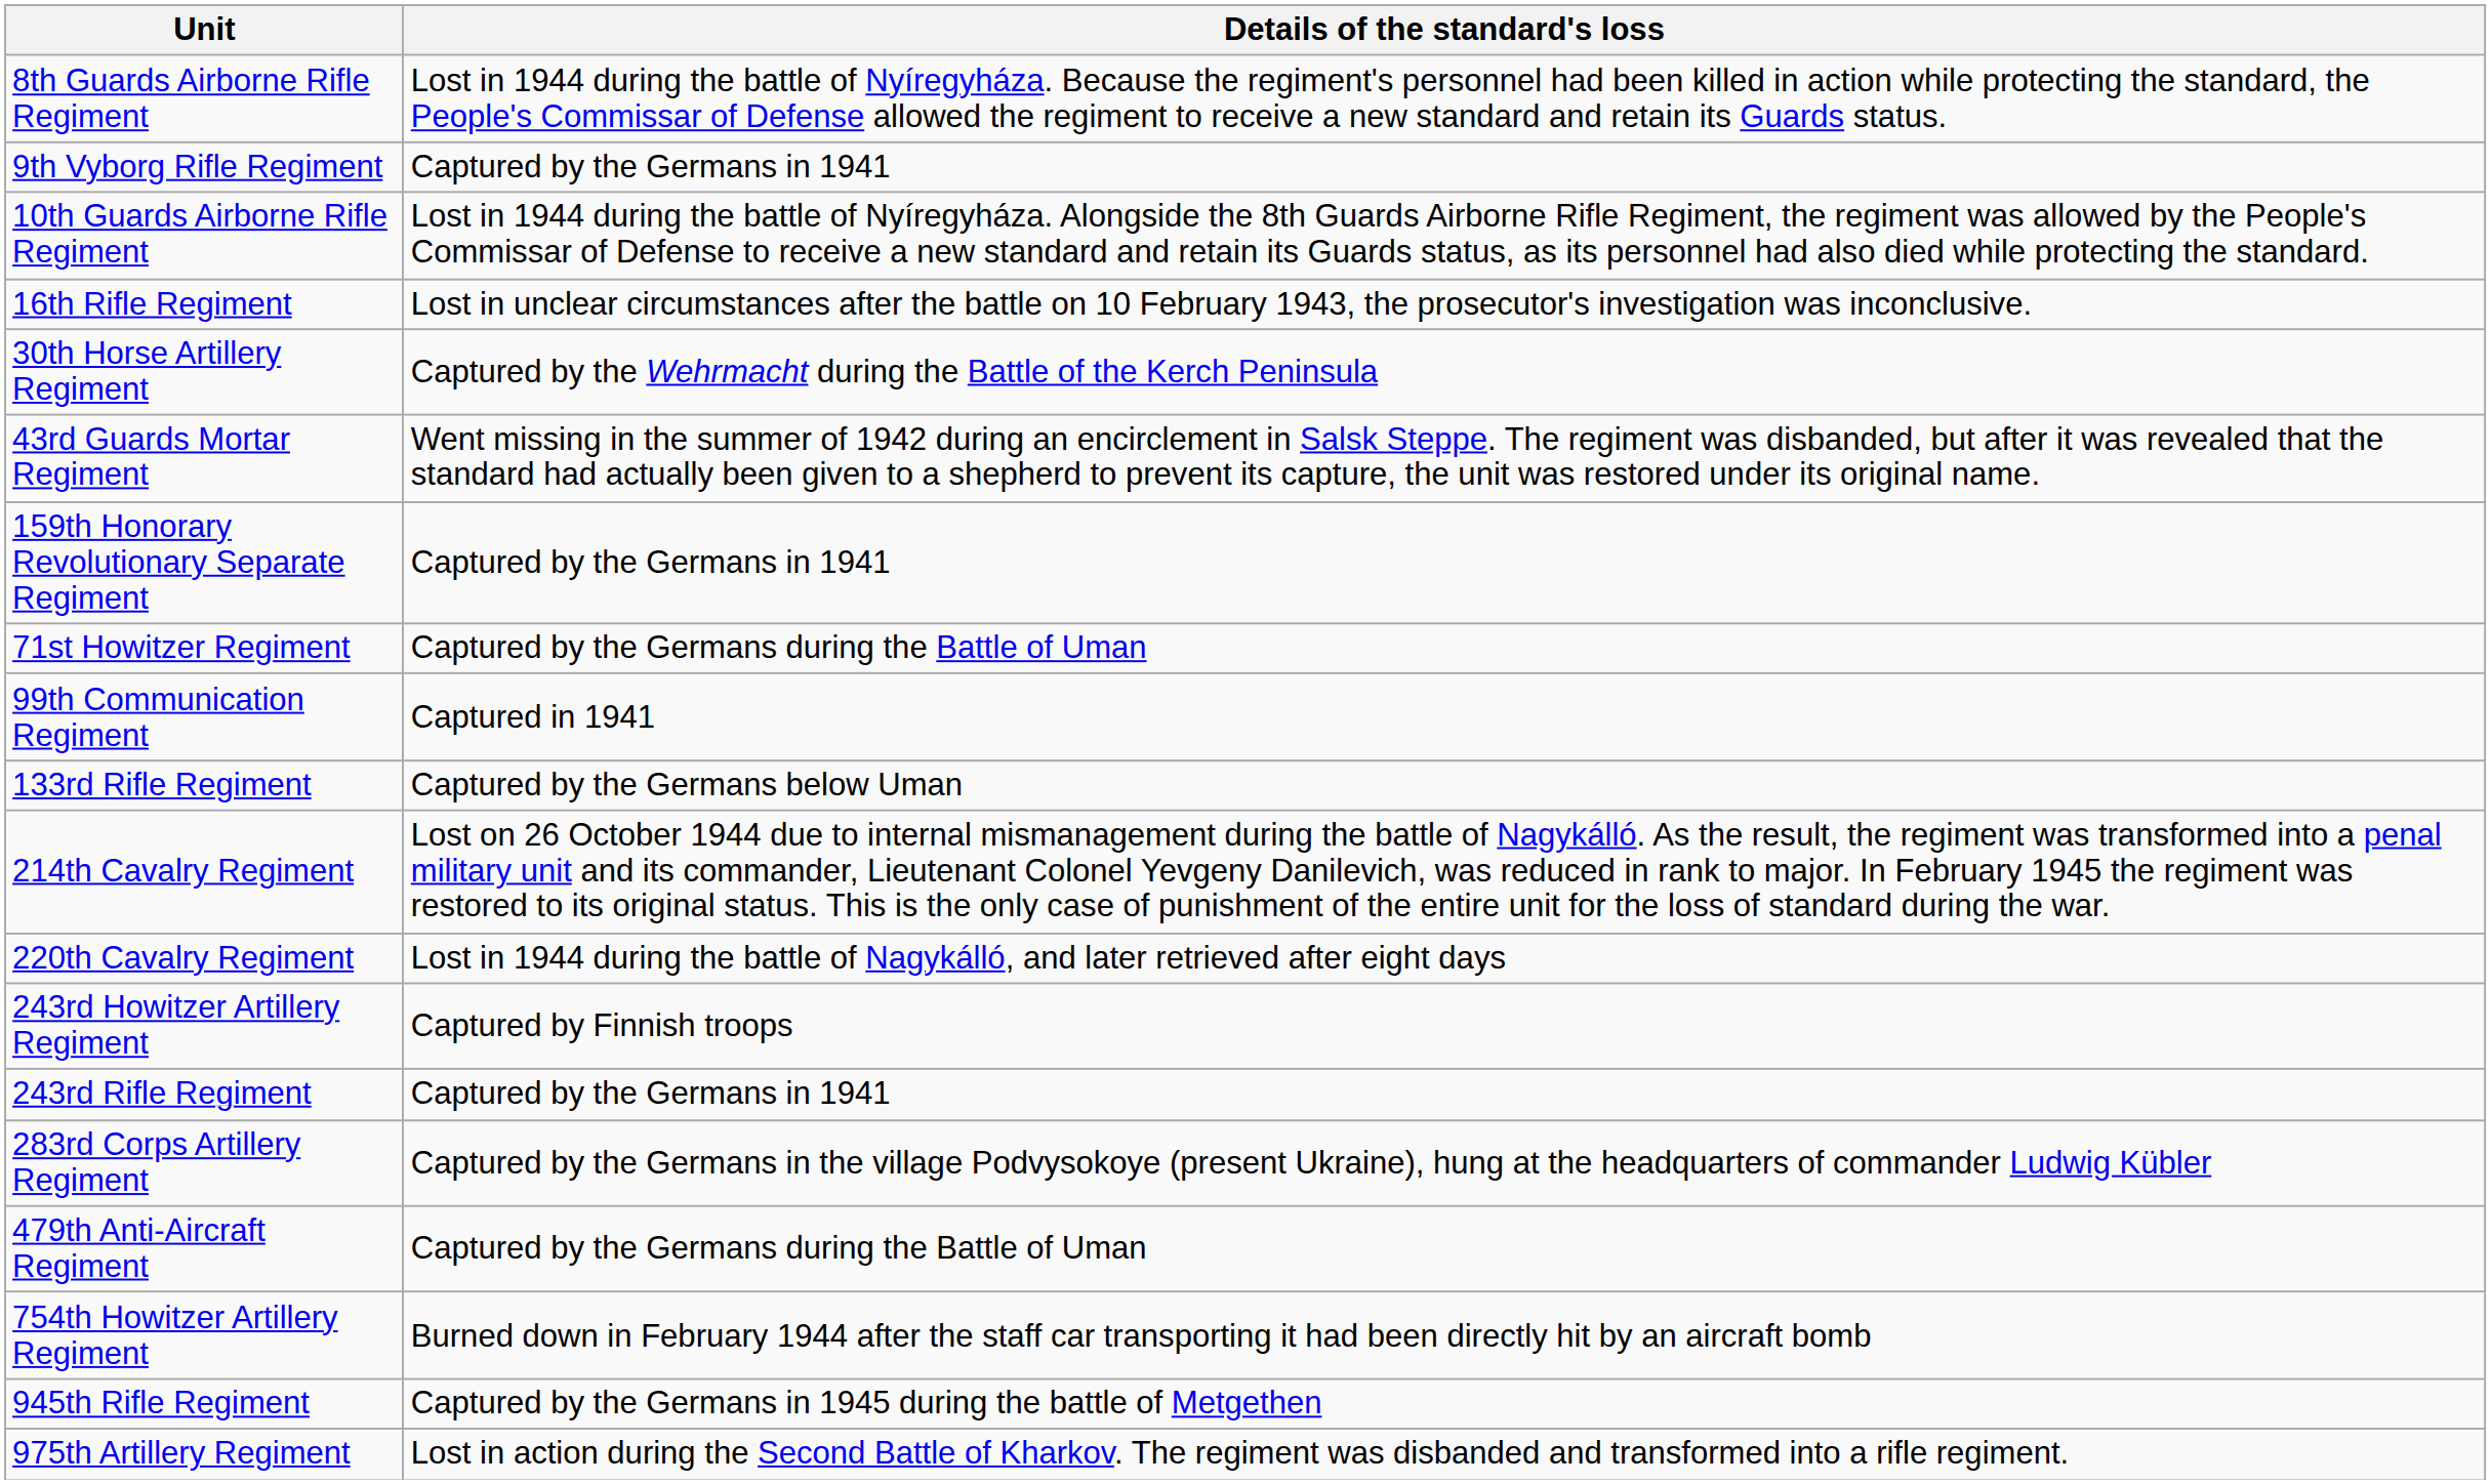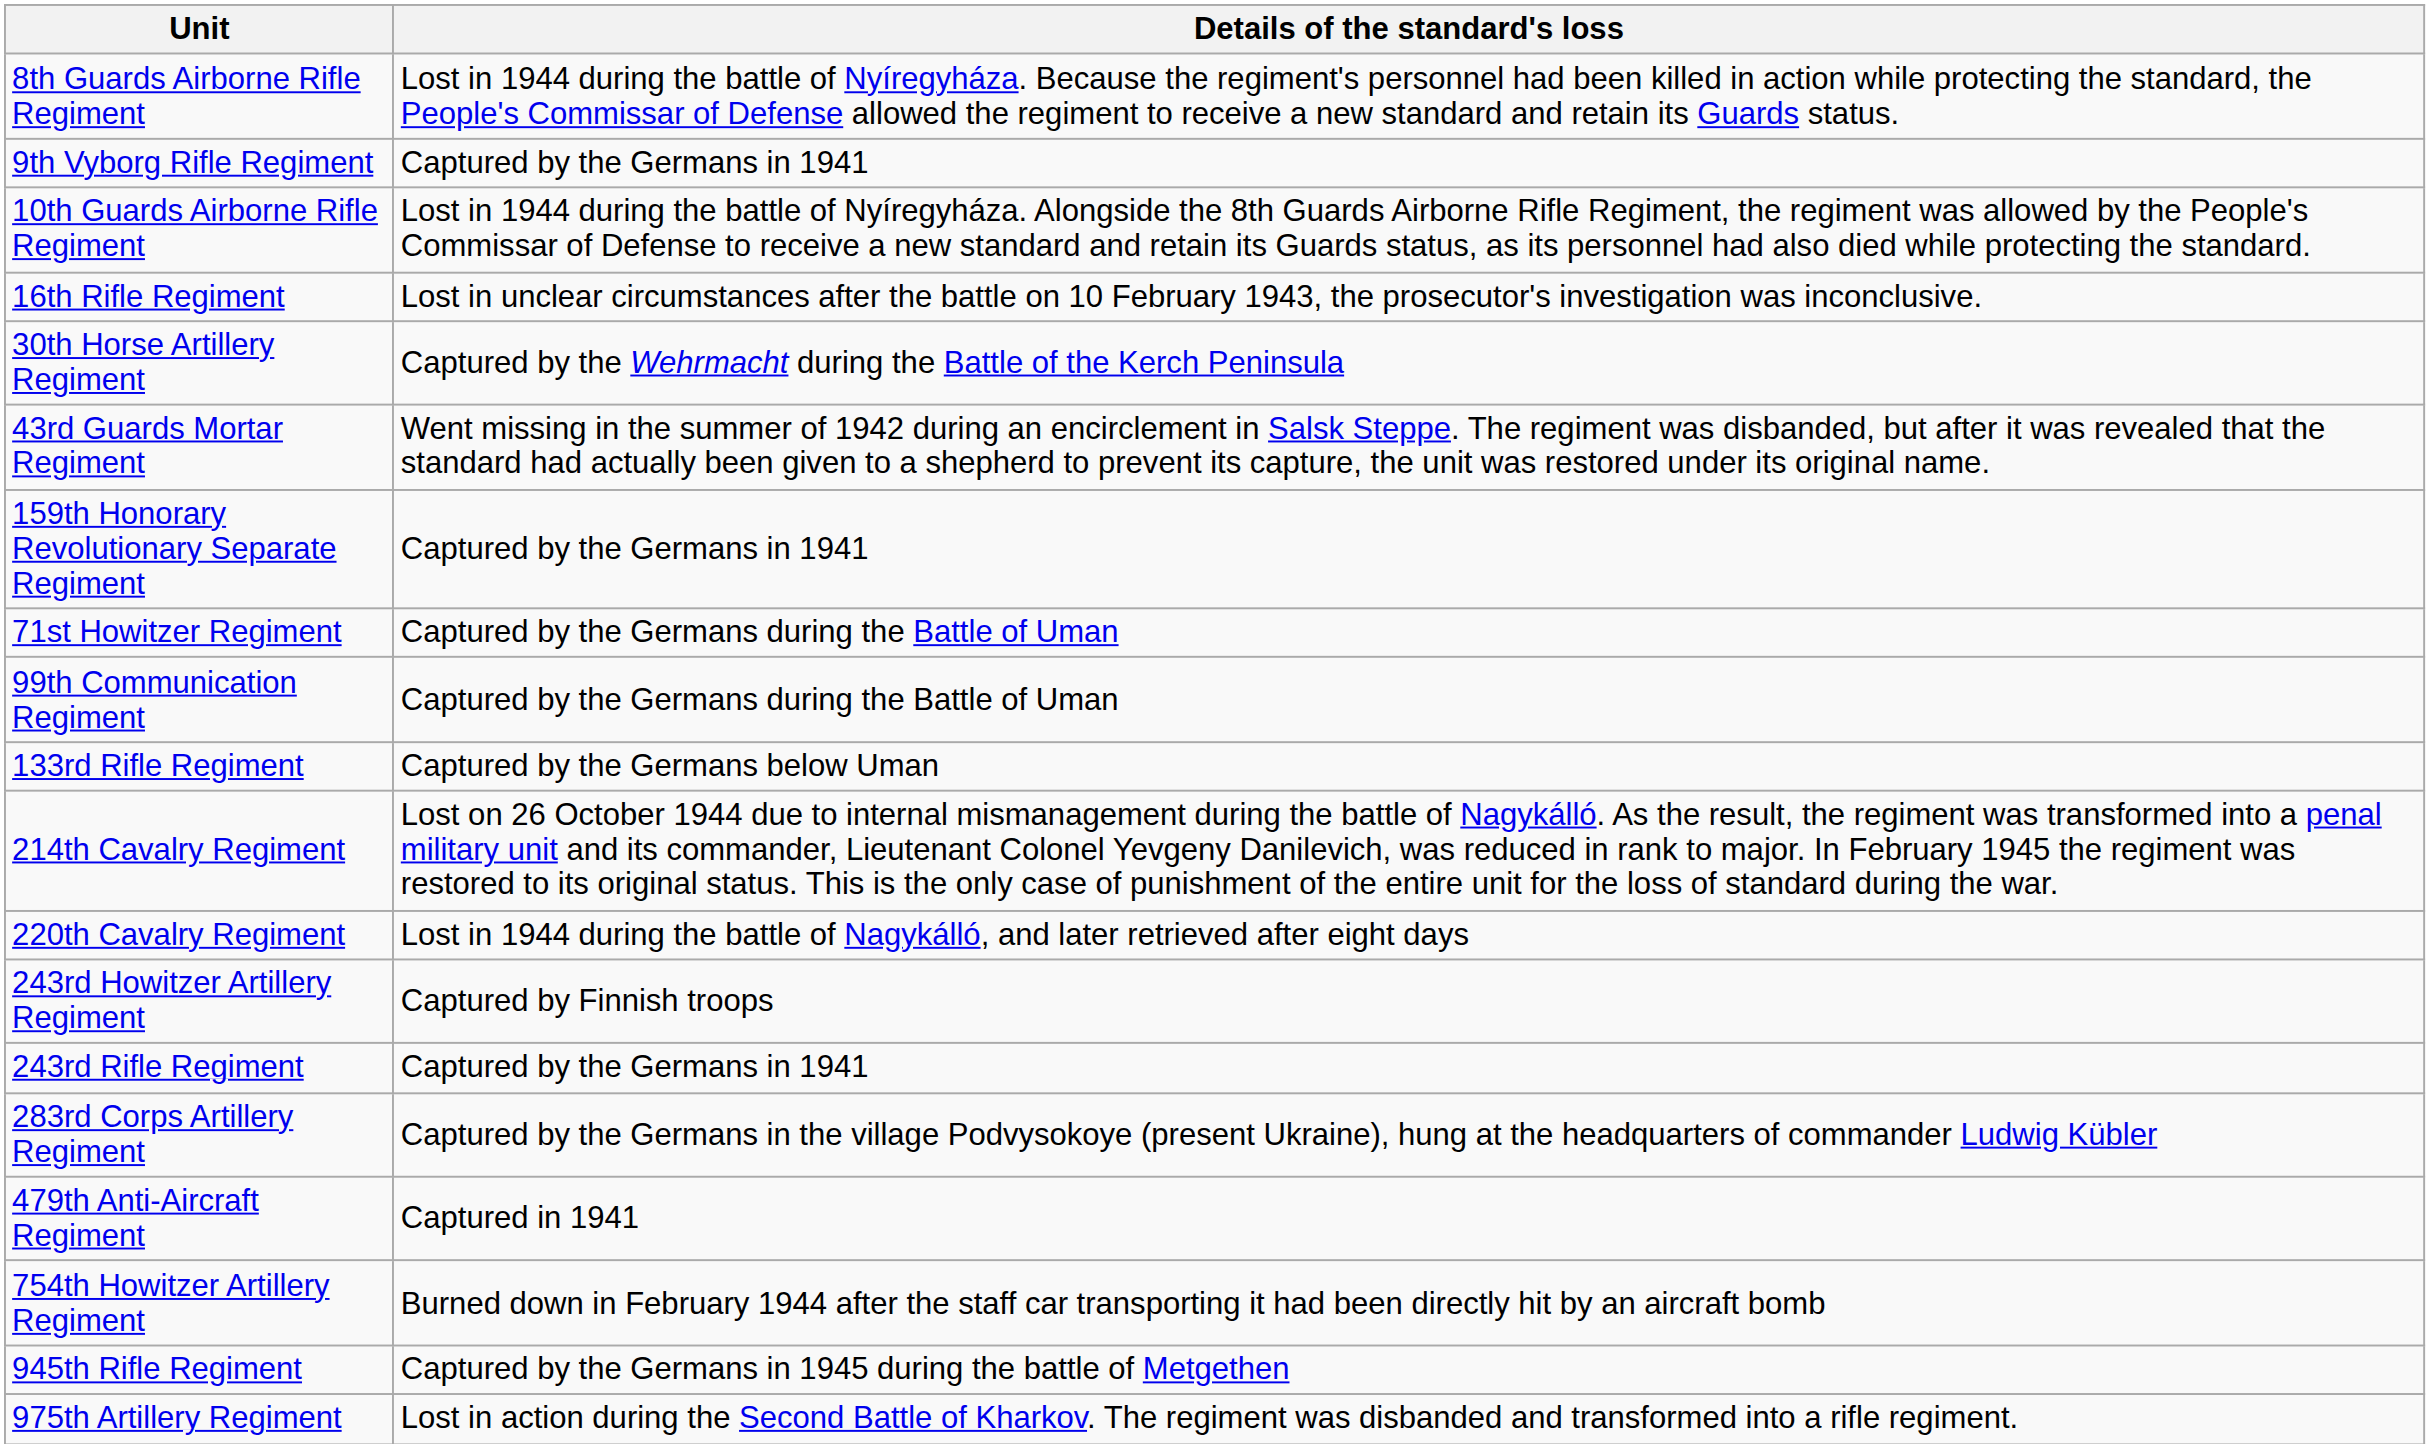99th Communication Regiment | Details of the standard's loss: Captured in 1941 -> Captured by the Germans during the Battle of Uman
479th Anti-Aircraft Regiment | Details of the standard's loss: Captured by the Germans during the Battle of Uman -> Captured in 1941
